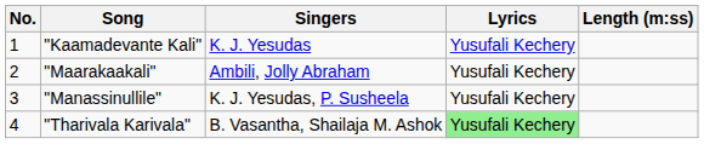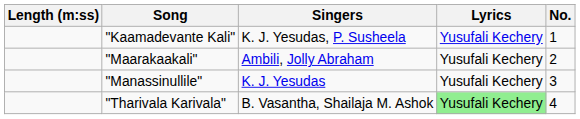columns swapped: No. <-> Length (m:ss)
"Kaamadevante Kali" | Singers: K. J. Yesudas -> K. J. Yesudas, P. Susheela
"Manassinullile" | Singers: K. J. Yesudas, P. Susheela -> K. J. Yesudas
